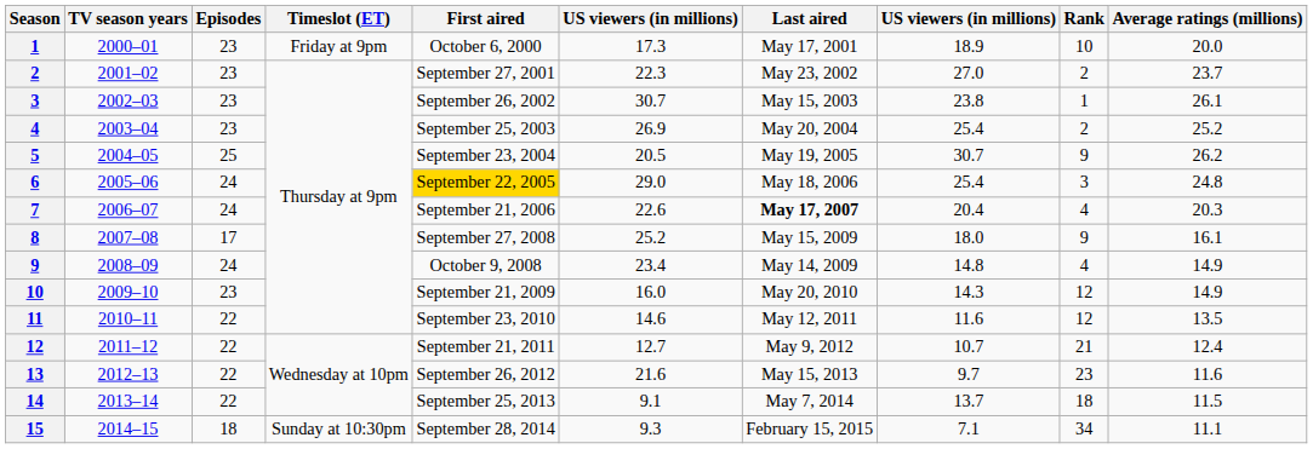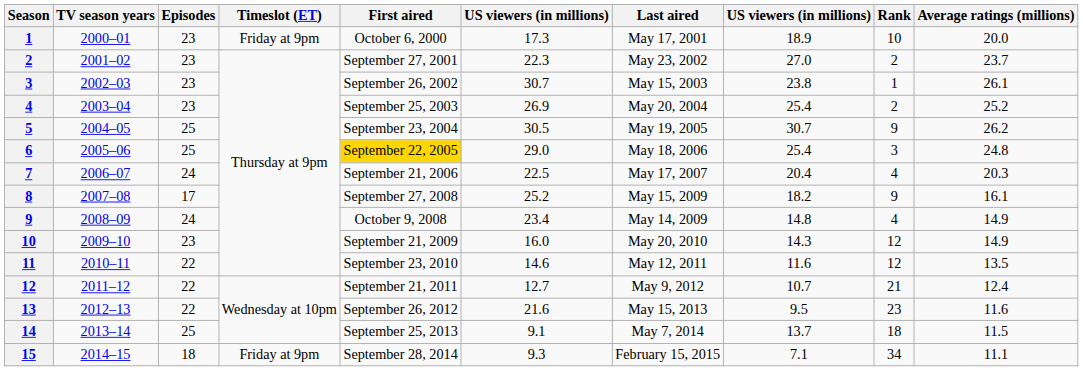5 | column 6: 20.5 -> 30.5
6 | Episodes: 24 -> 25
7 | column 6: 22.6 -> 22.5
7 | Last aired: bold -> normal
8 | column 8: 18.0 -> 18.2
13 | column 8: 9.7 -> 9.5
14 | Episodes: 22 -> 25
15 | Timeslot (ET): Sunday at 10:30pm -> Friday at 9pm
